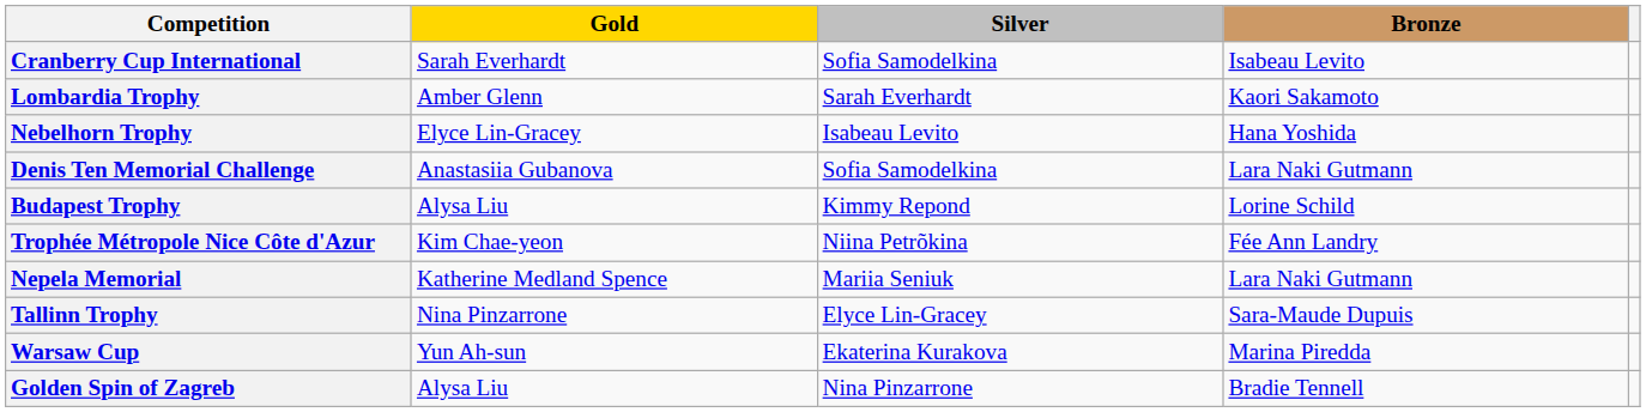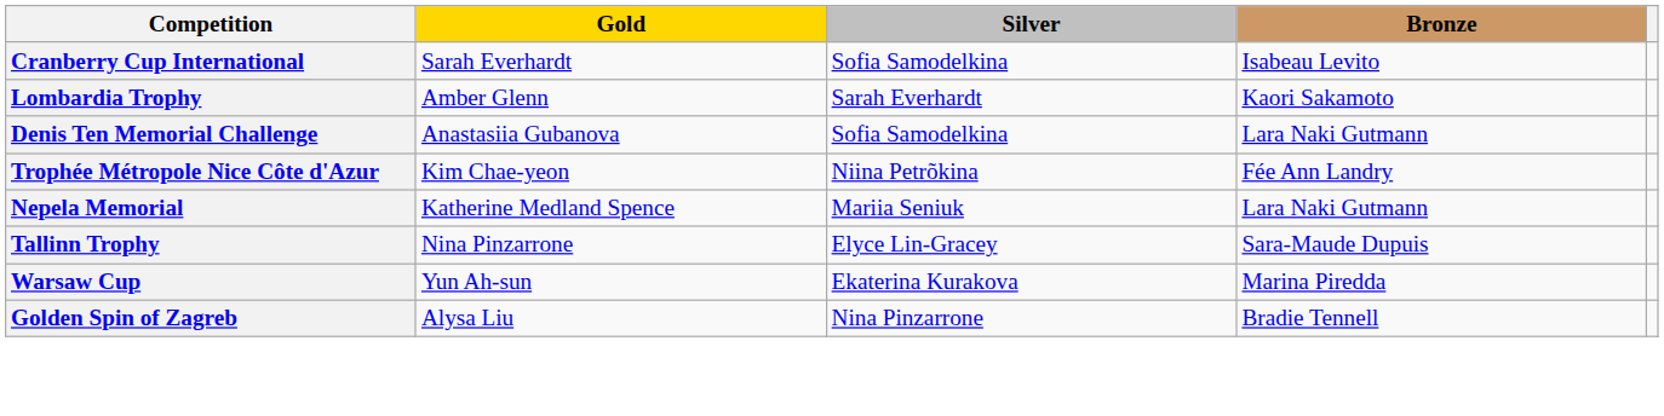- row: Nebelhorn Trophy | Elyce Lin-Gracey | Isabeau Levito | Hana Yoshida
- row: Budapest Trophy | Alysa Liu | Kimmy Repond | Lorine Schild
